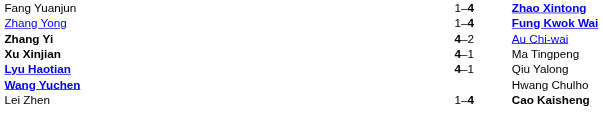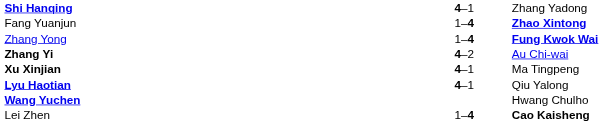+ row: Shi Hanqing | 4–1 | Zhang Yadong
